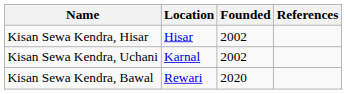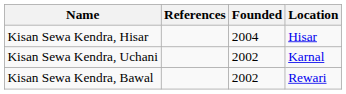columns swapped: Location <-> References
Kisan Sewa Kendra, Hisar | Founded: 2002 -> 2004
Kisan Sewa Kendra, Bawal | Founded: 2020 -> 2002
